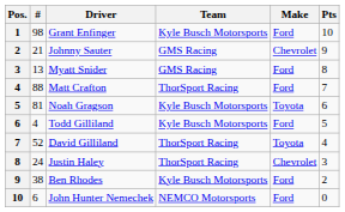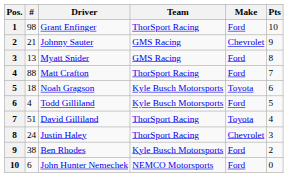Grant Enfinger | Team: Kyle Busch Motorsports -> ThorSport Racing
Noah Gragson | #: 81 -> 18
David Gilliland | #: 52 -> 51
